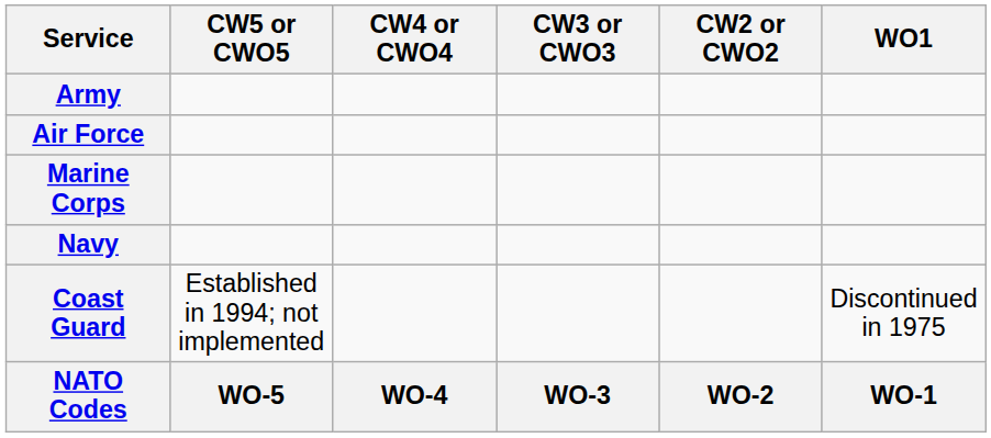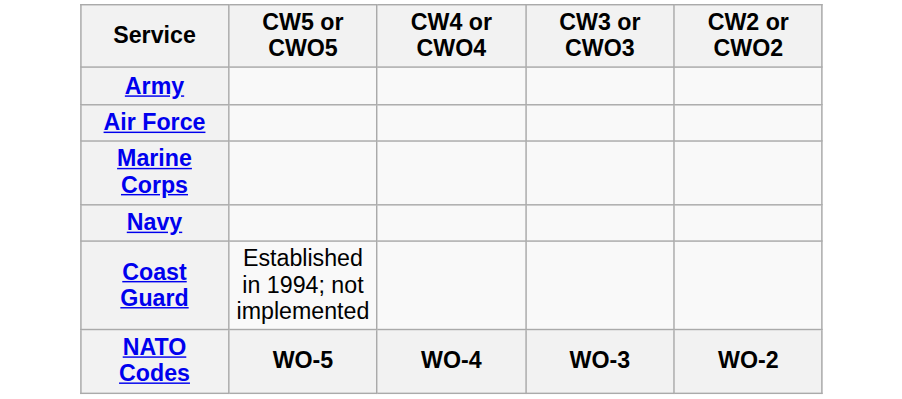- column: WO1 | Discontinued in 1975 | WO-1
